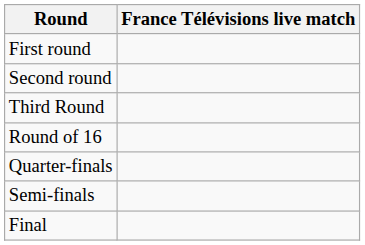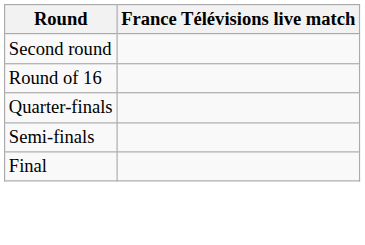- row: First round
- row: Third Round
